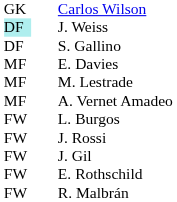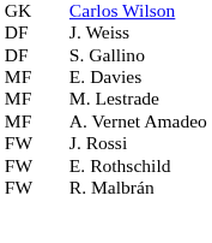J. Weiss | column 1: paleturquoise background -> no background
- row: FW | L. Burgos
- row: FW | J. Gil
